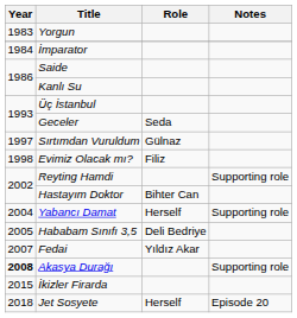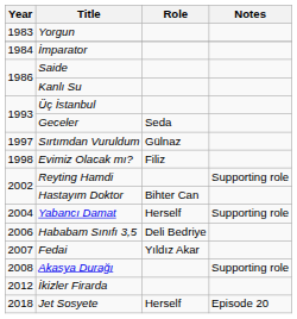Hababam Sınıfı 3,5 | Year: 2005 -> 2006
Akasya Durağı | Year: bold -> normal
İkizler Firarda | Year: 2015 -> 2012
